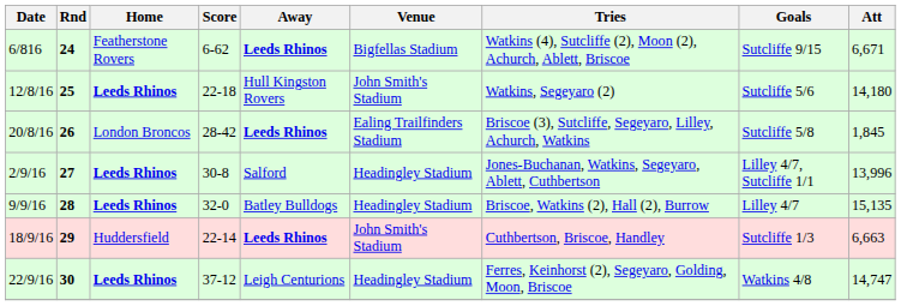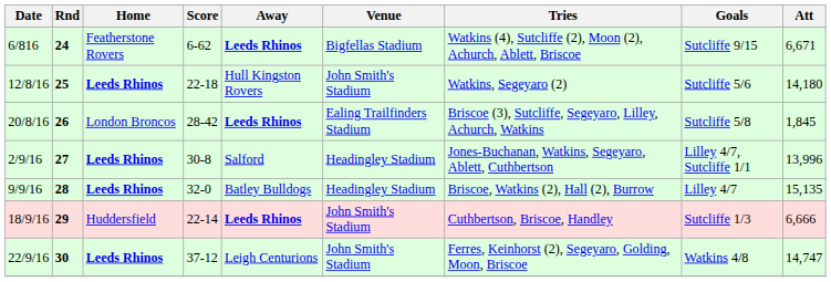18/9/16 | Att: 6,663 -> 6,666
22/9/16 | Venue: Headingley Stadium -> John Smith's Stadium
